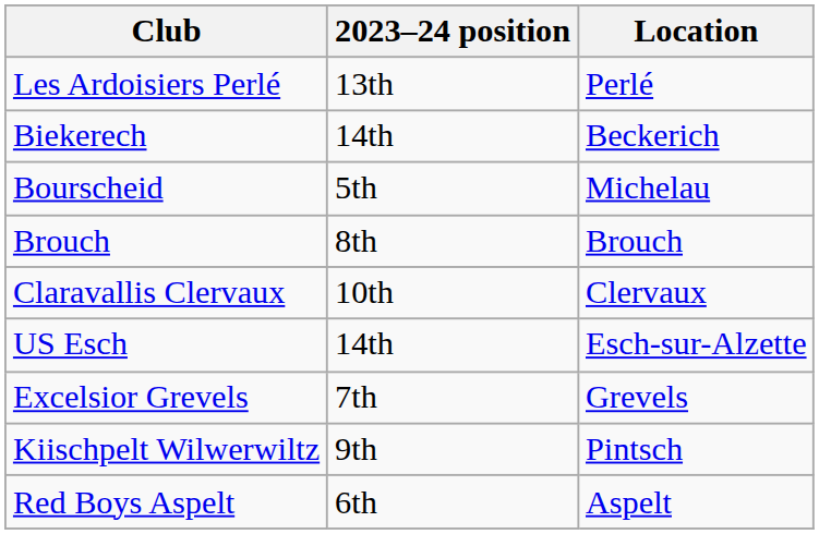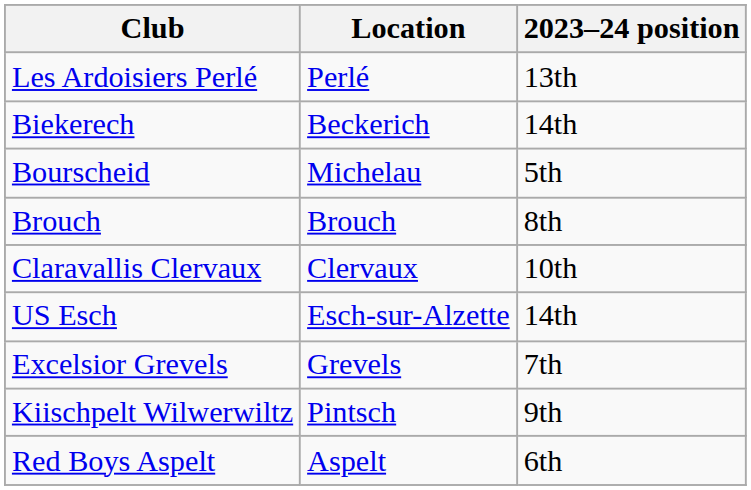columns swapped: Location <-> 2023–24 position
